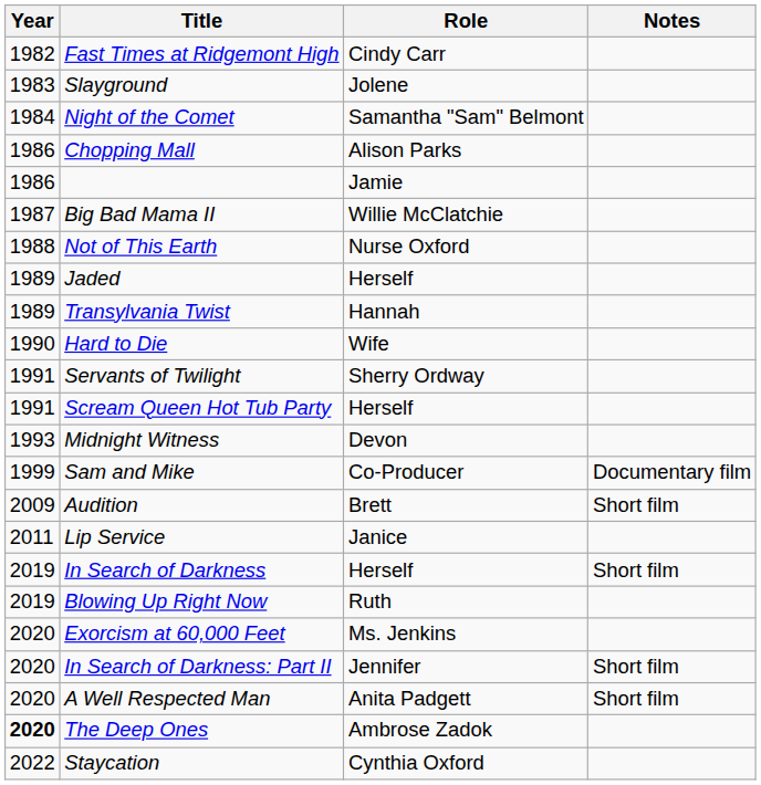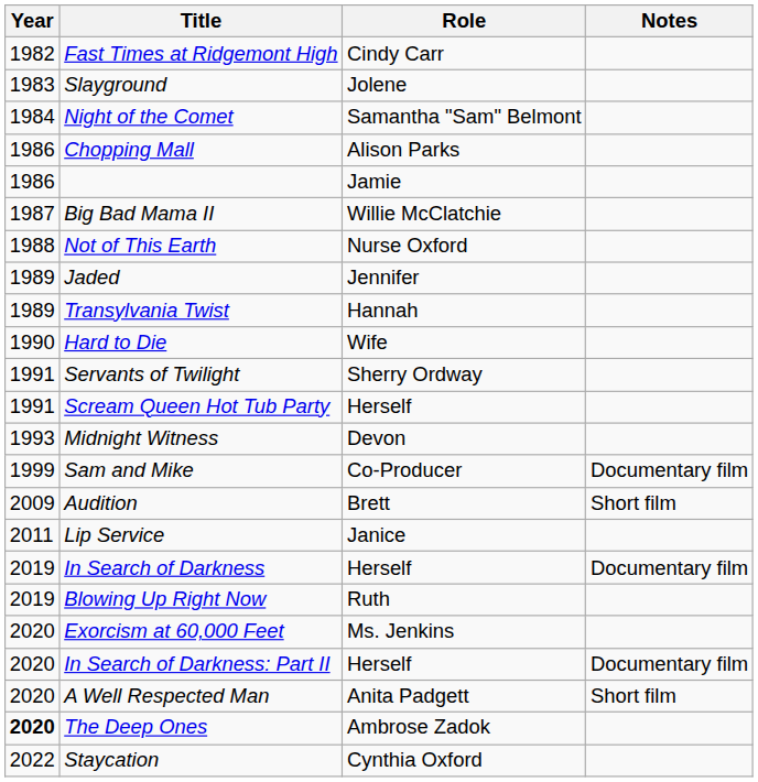Jaded | Role: Herself -> Jennifer
In Search of Darkness | Notes: Short film -> Documentary film
In Search of Darkness: Part II | Role: Jennifer -> Herself
In Search of Darkness: Part II | Notes: Short film -> Documentary film
